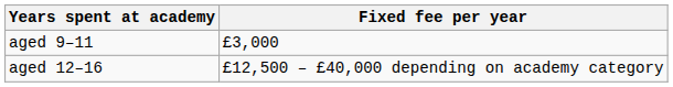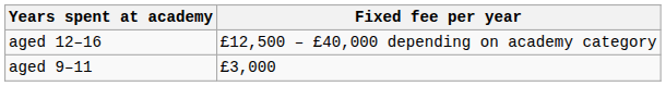rows swapped: aged 9–11 <-> aged 12–16
